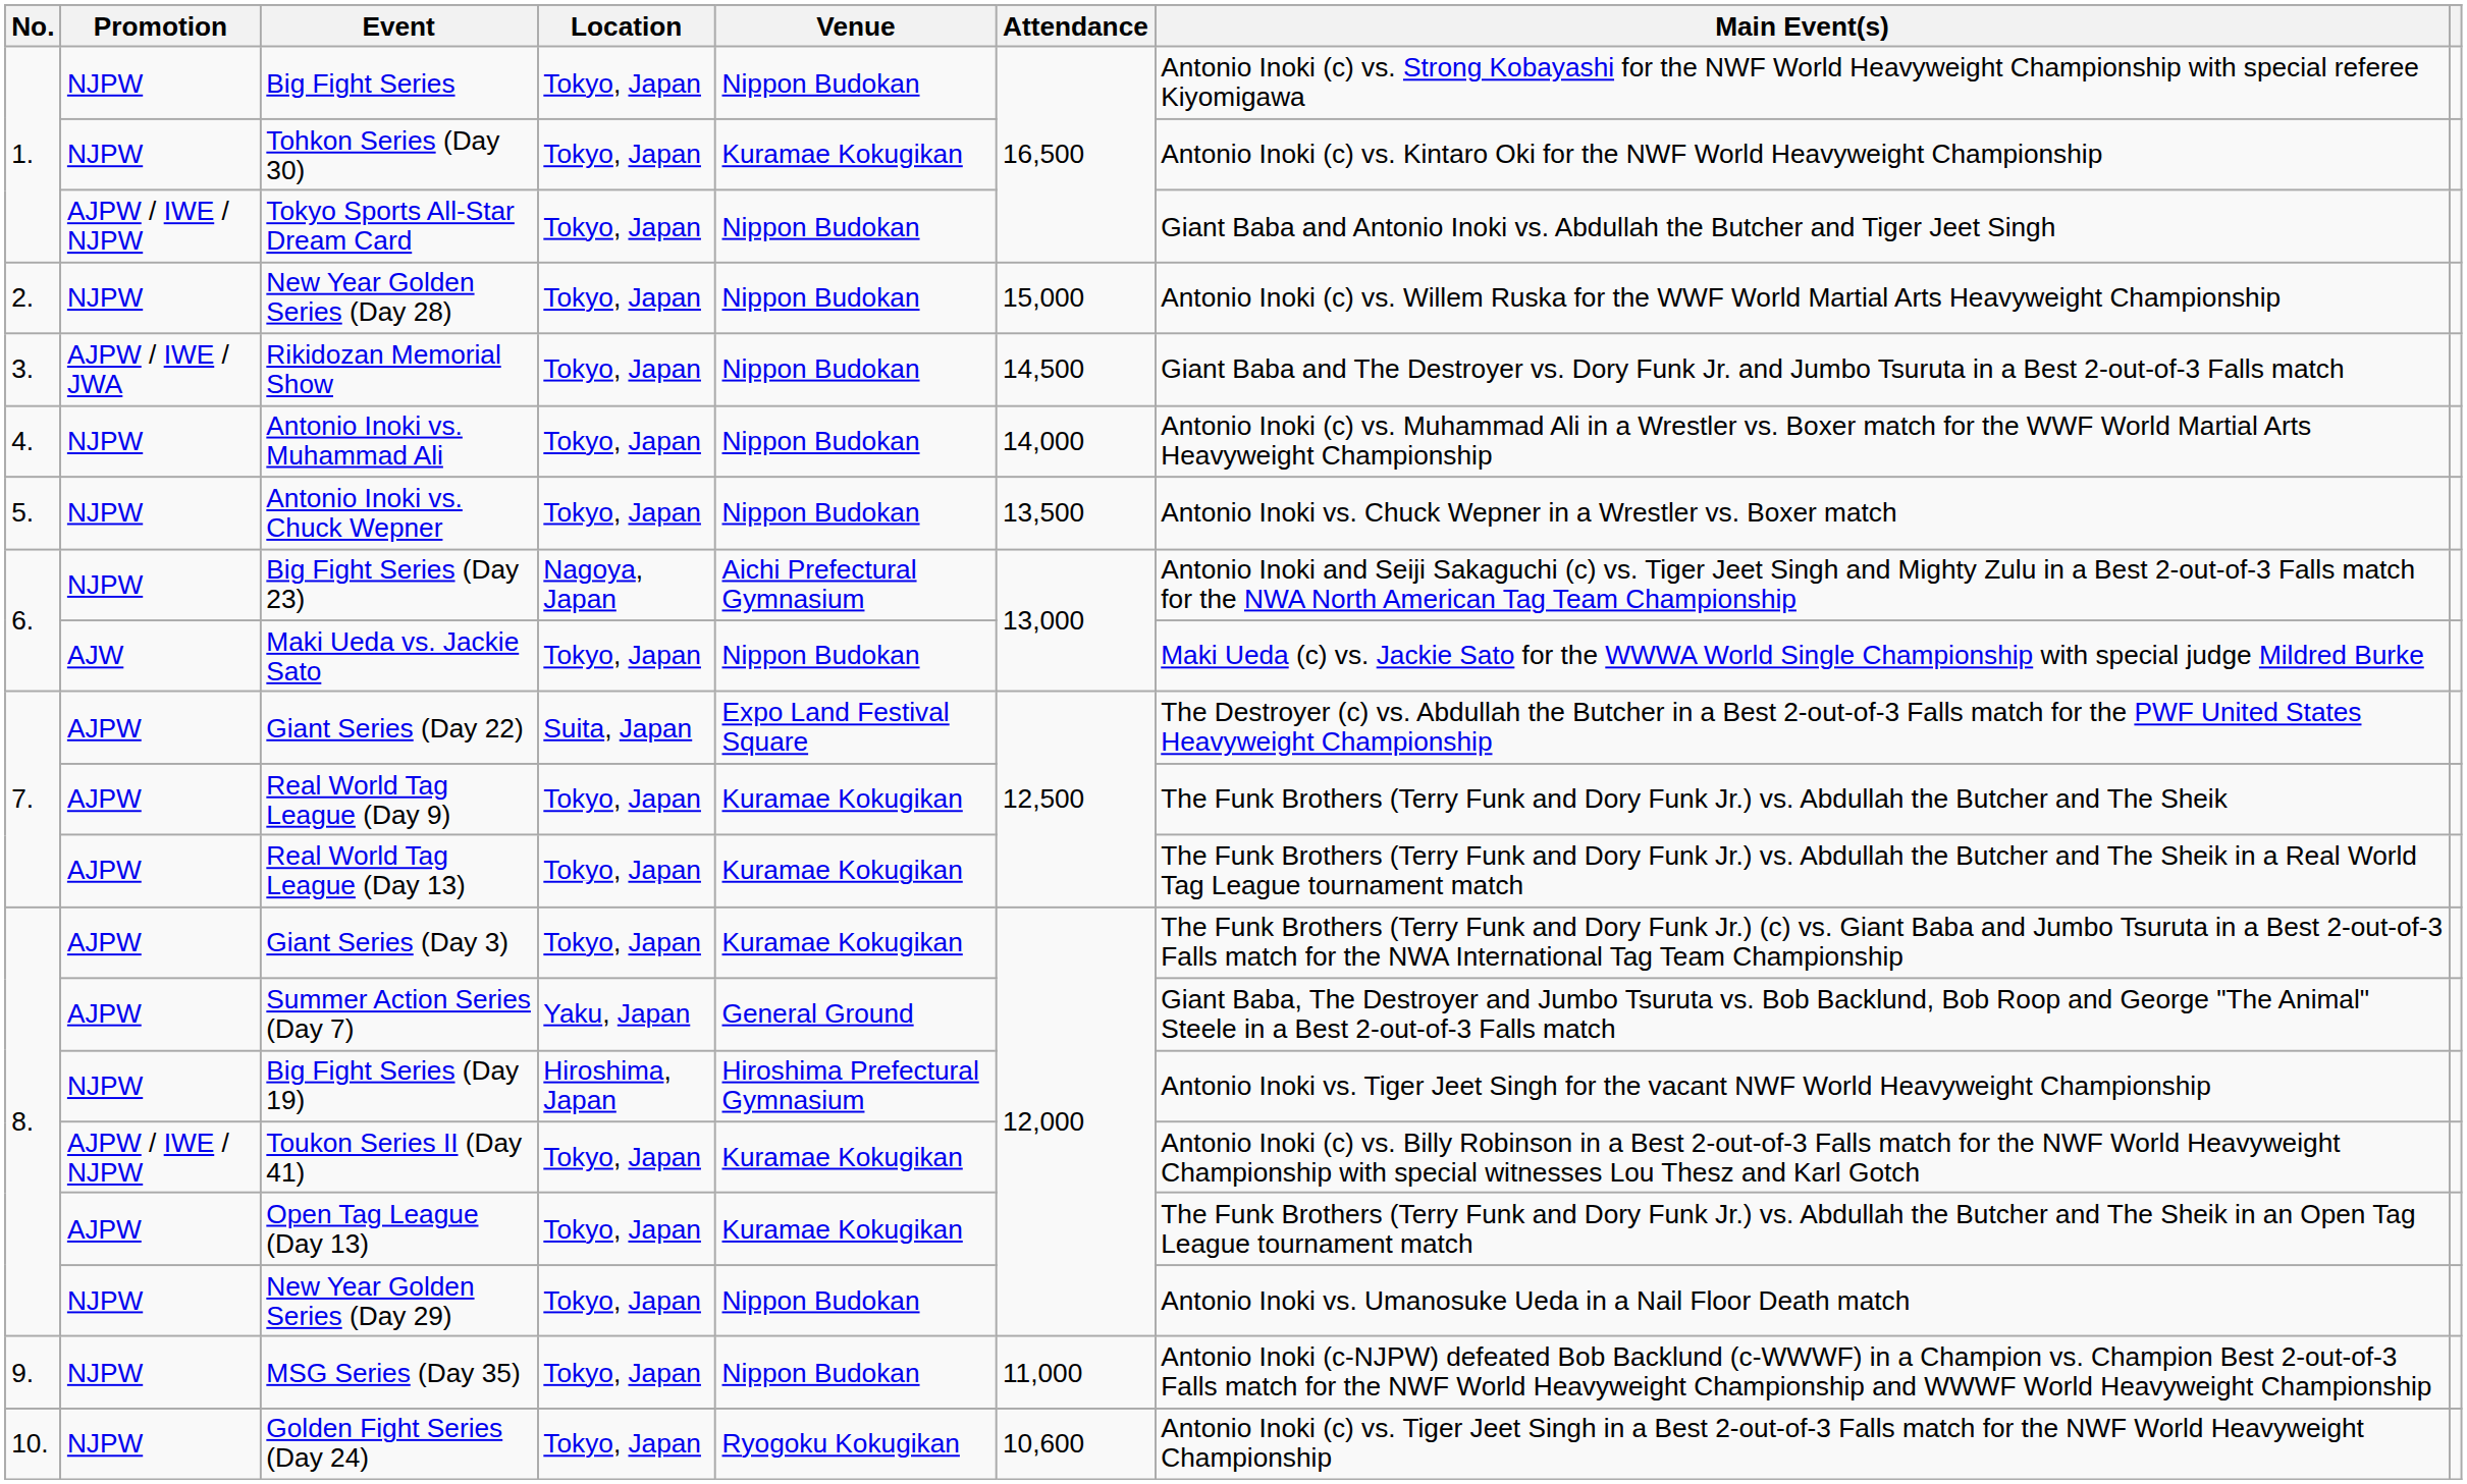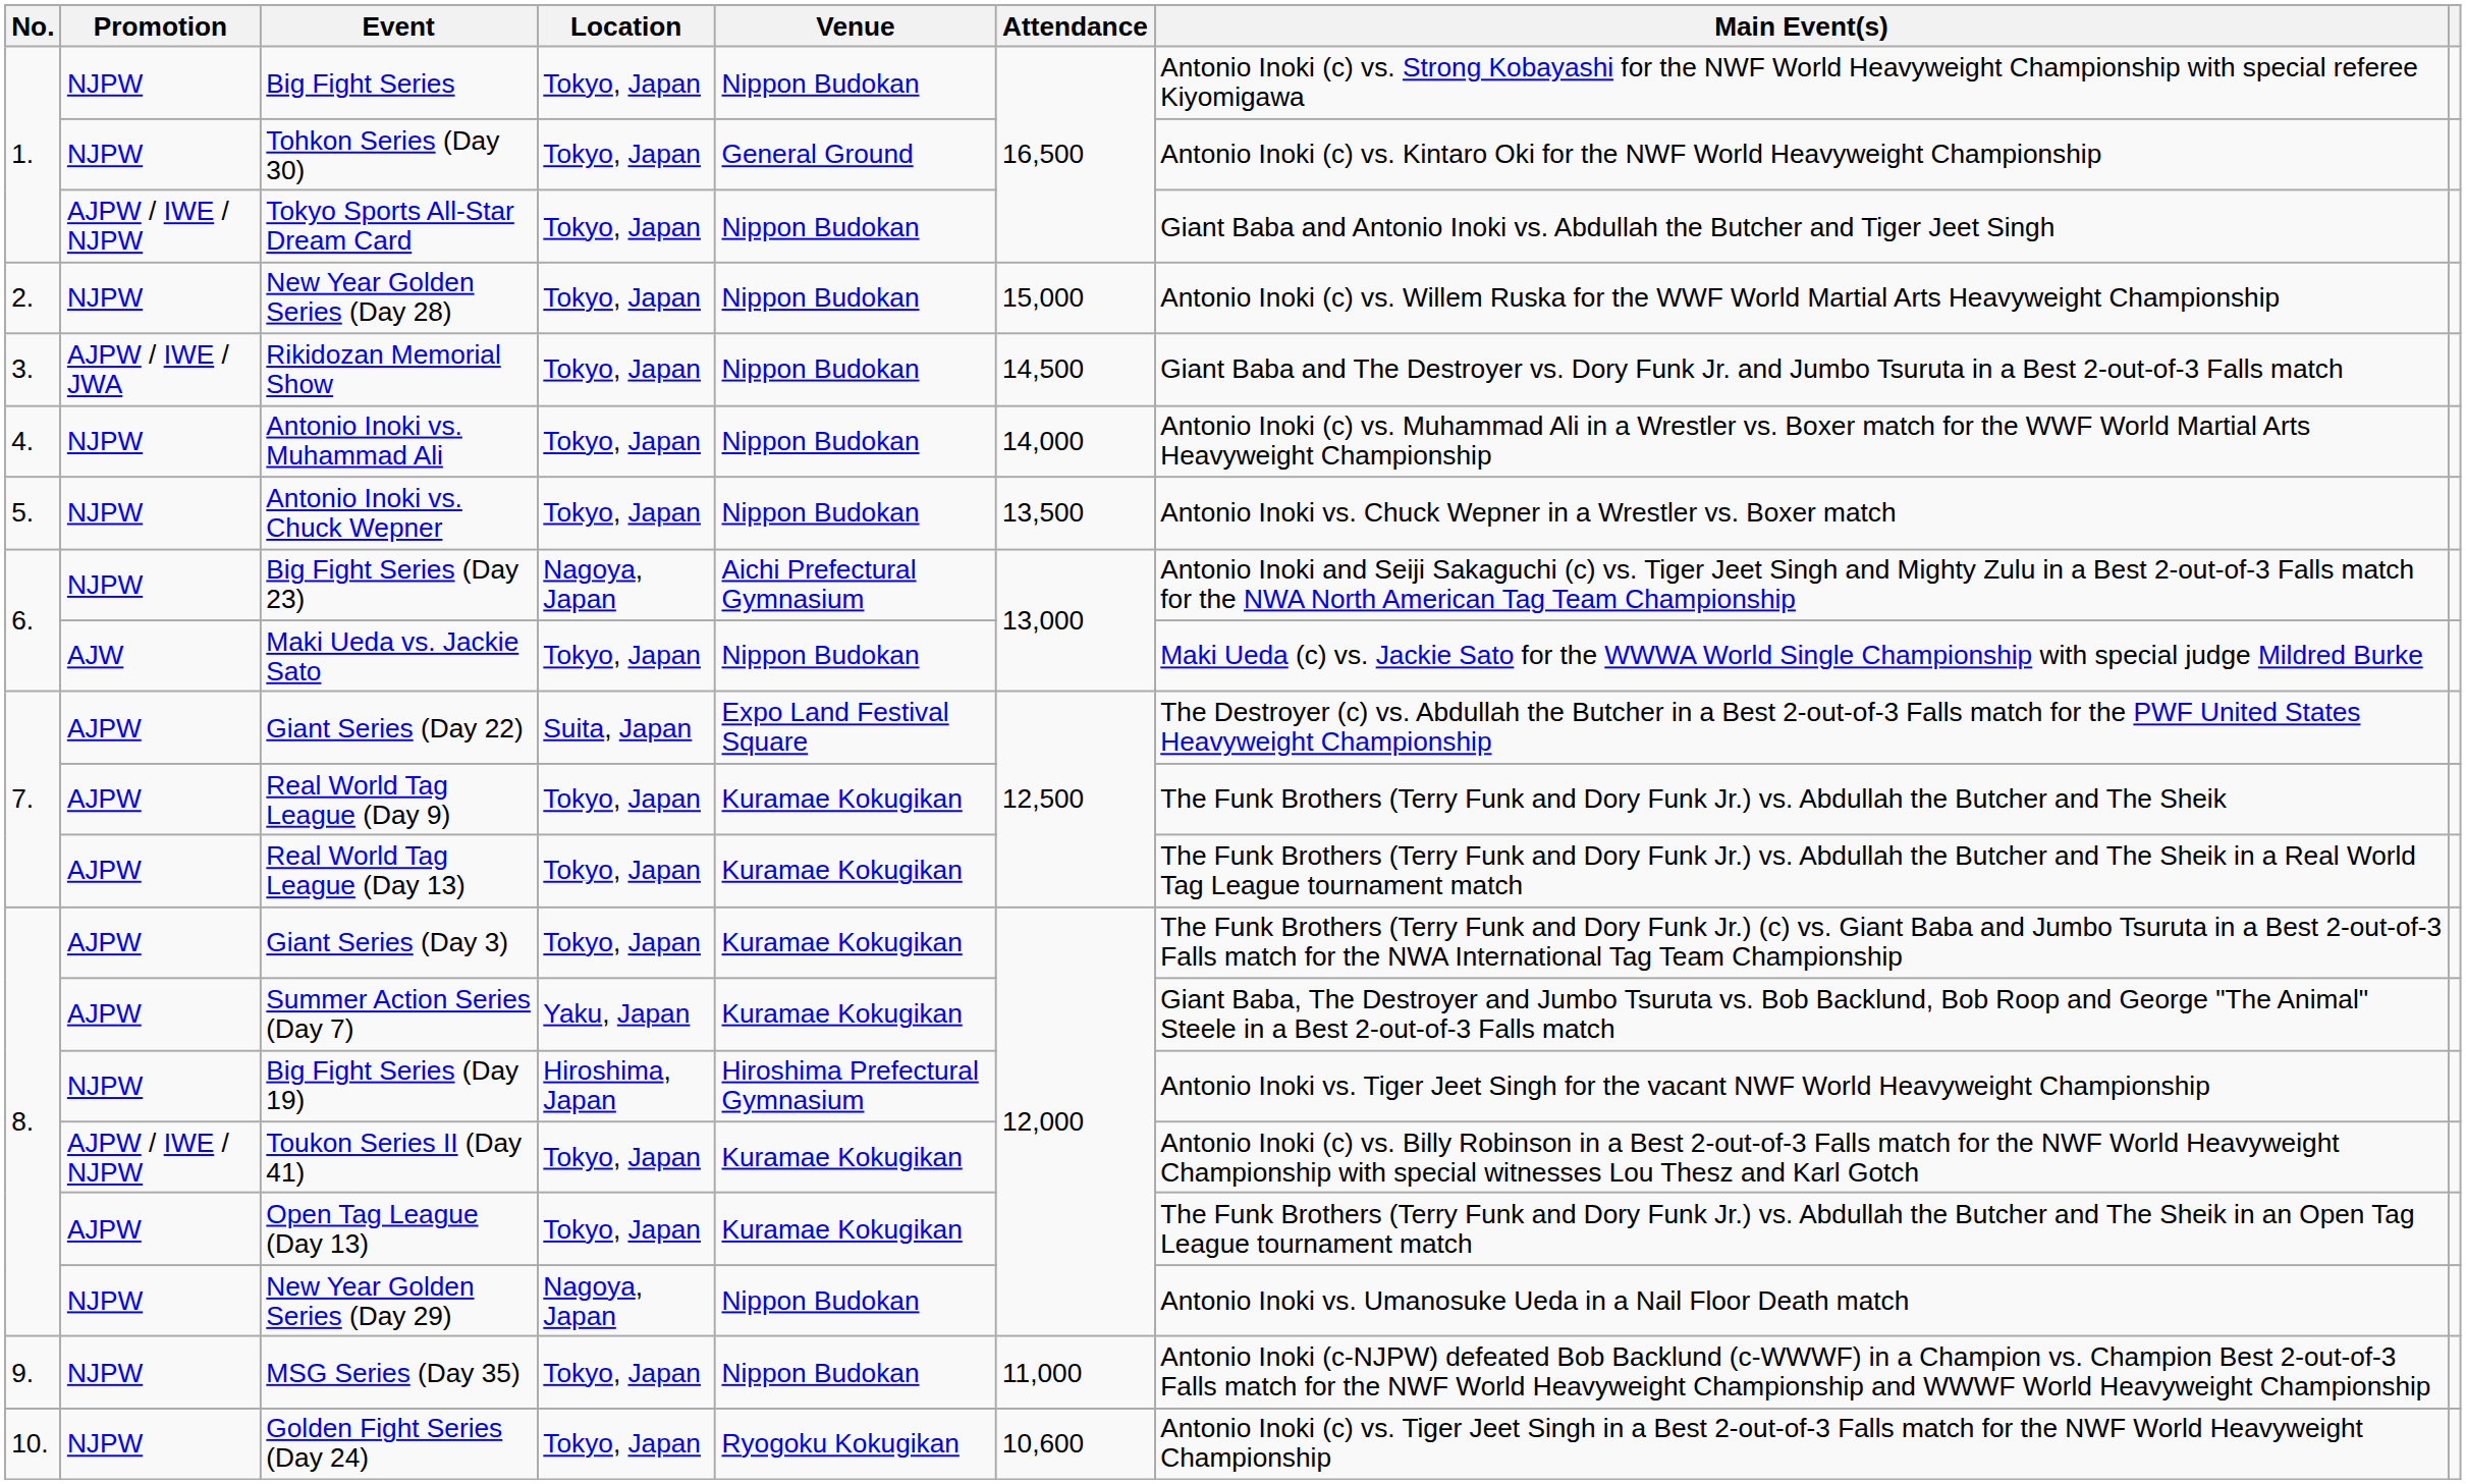Tohkon Series (Day 30) | Venue: Kuramae Kokugikan -> General Ground
Summer Action Series (Day 7) | Venue: General Ground -> Kuramae Kokugikan
New Year Golden Series (Day 29) | Location: Tokyo, Japan -> Nagoya, Japan
